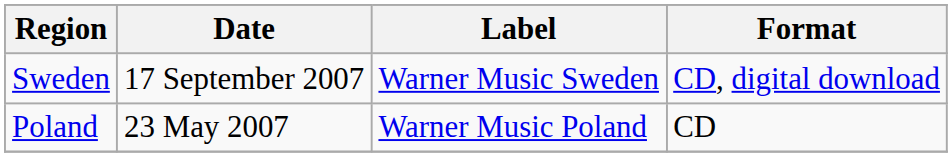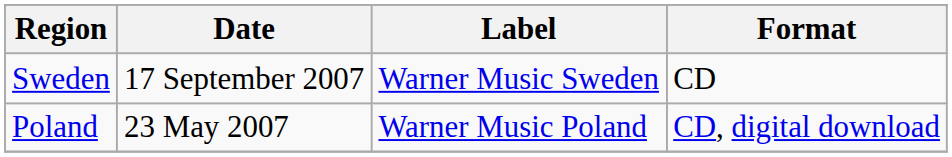Sweden | Format: CD, digital download -> CD
Poland | Format: CD -> CD, digital download
